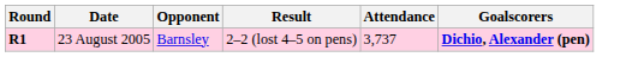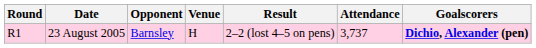+ column: Venue | H
23 August 2005 | Round: bold -> normal
